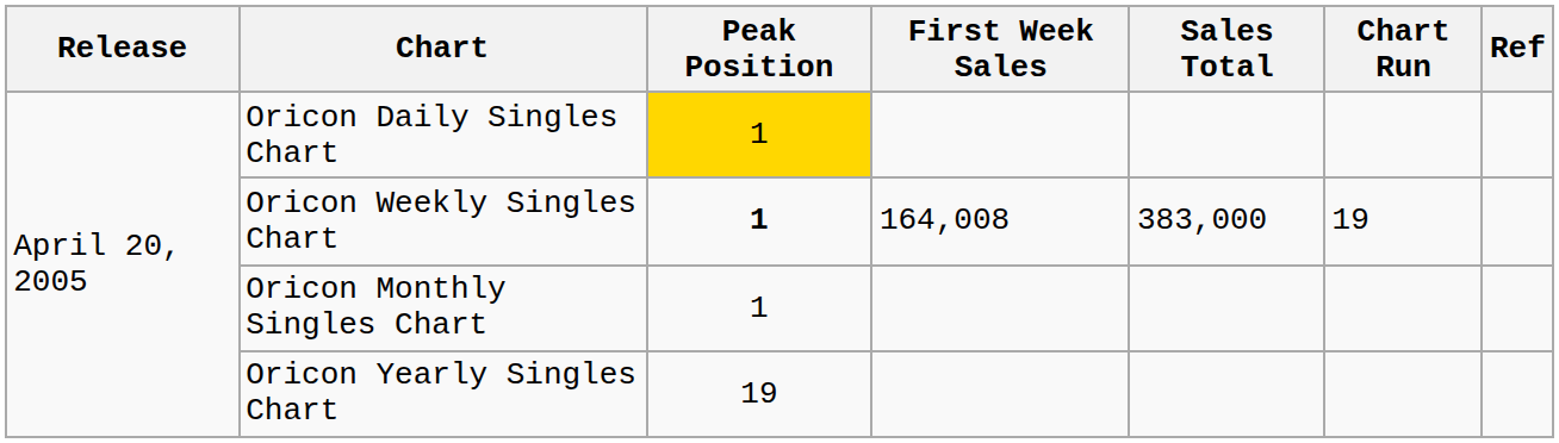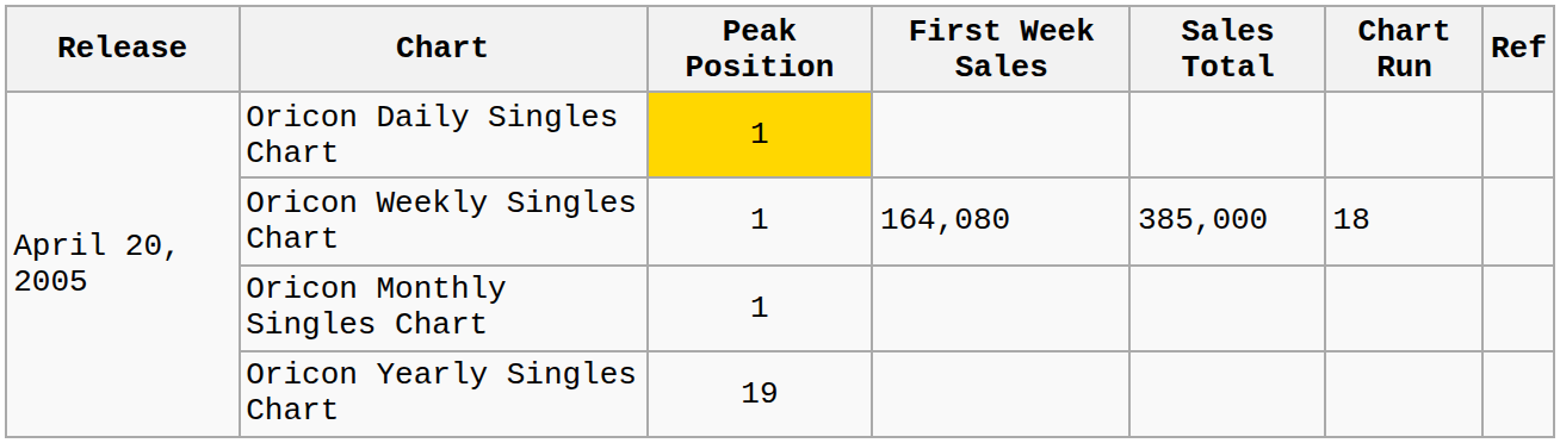Oricon Weekly Singles Chart | Peak Position: bold -> normal
Oricon Weekly Singles Chart | First Week Sales: 164,008 -> 164,080
Oricon Weekly Singles Chart | Sales Total: 383,000 -> 385,000
Oricon Weekly Singles Chart | Chart Run: 19 -> 18
